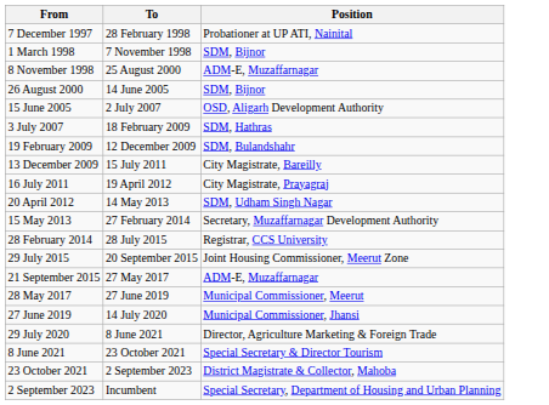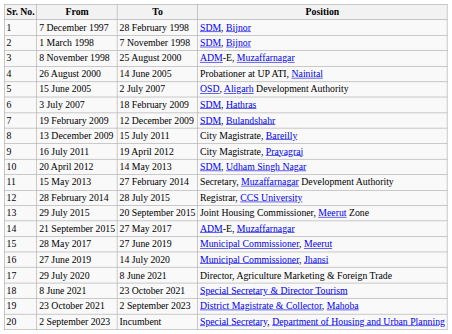+ column: Sr. No. | 1 | 2 | 3 | 4 | 5 | 6 | 7 | 8 | 9 | 10 | 11 | 12 | 13 | 14 | 15 | 16 | 17 | 18 | 19 | 20
7 December 1997 | Position: Probationer at UP ATI, Nainital -> SDM, Bijnor
26 August 2000 | Position: SDM, Bijnor -> Probationer at UP ATI, Nainital
